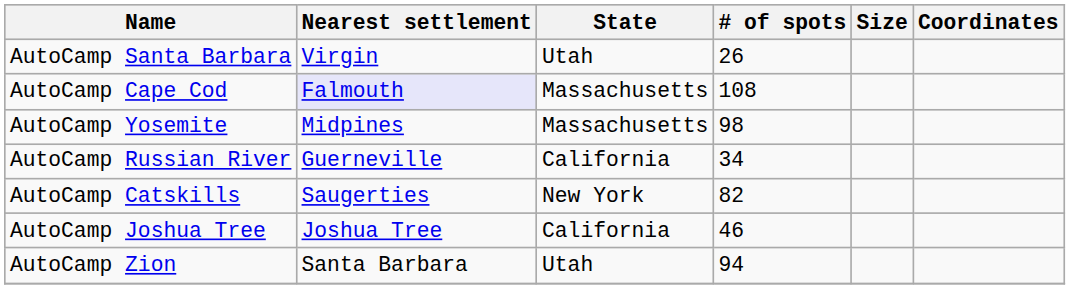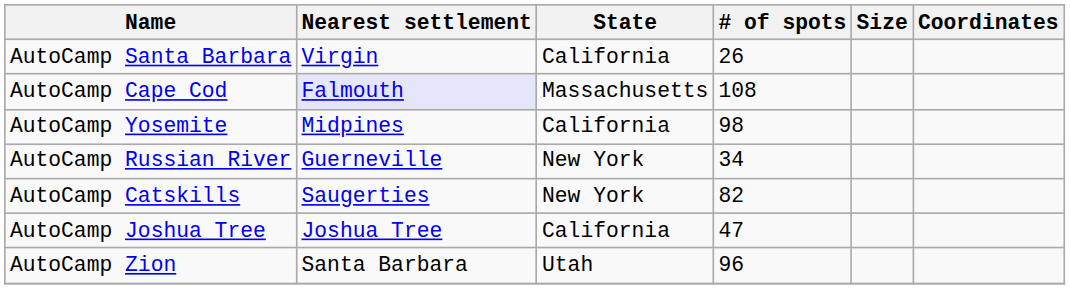AutoCamp Santa Barbara | State: Utah -> California
AutoCamp Yosemite | State: Massachusetts -> California
AutoCamp Russian River | State: California -> New York
AutoCamp Joshua Tree | # of spots: 46 -> 47
AutoCamp Zion | # of spots: 94 -> 96
